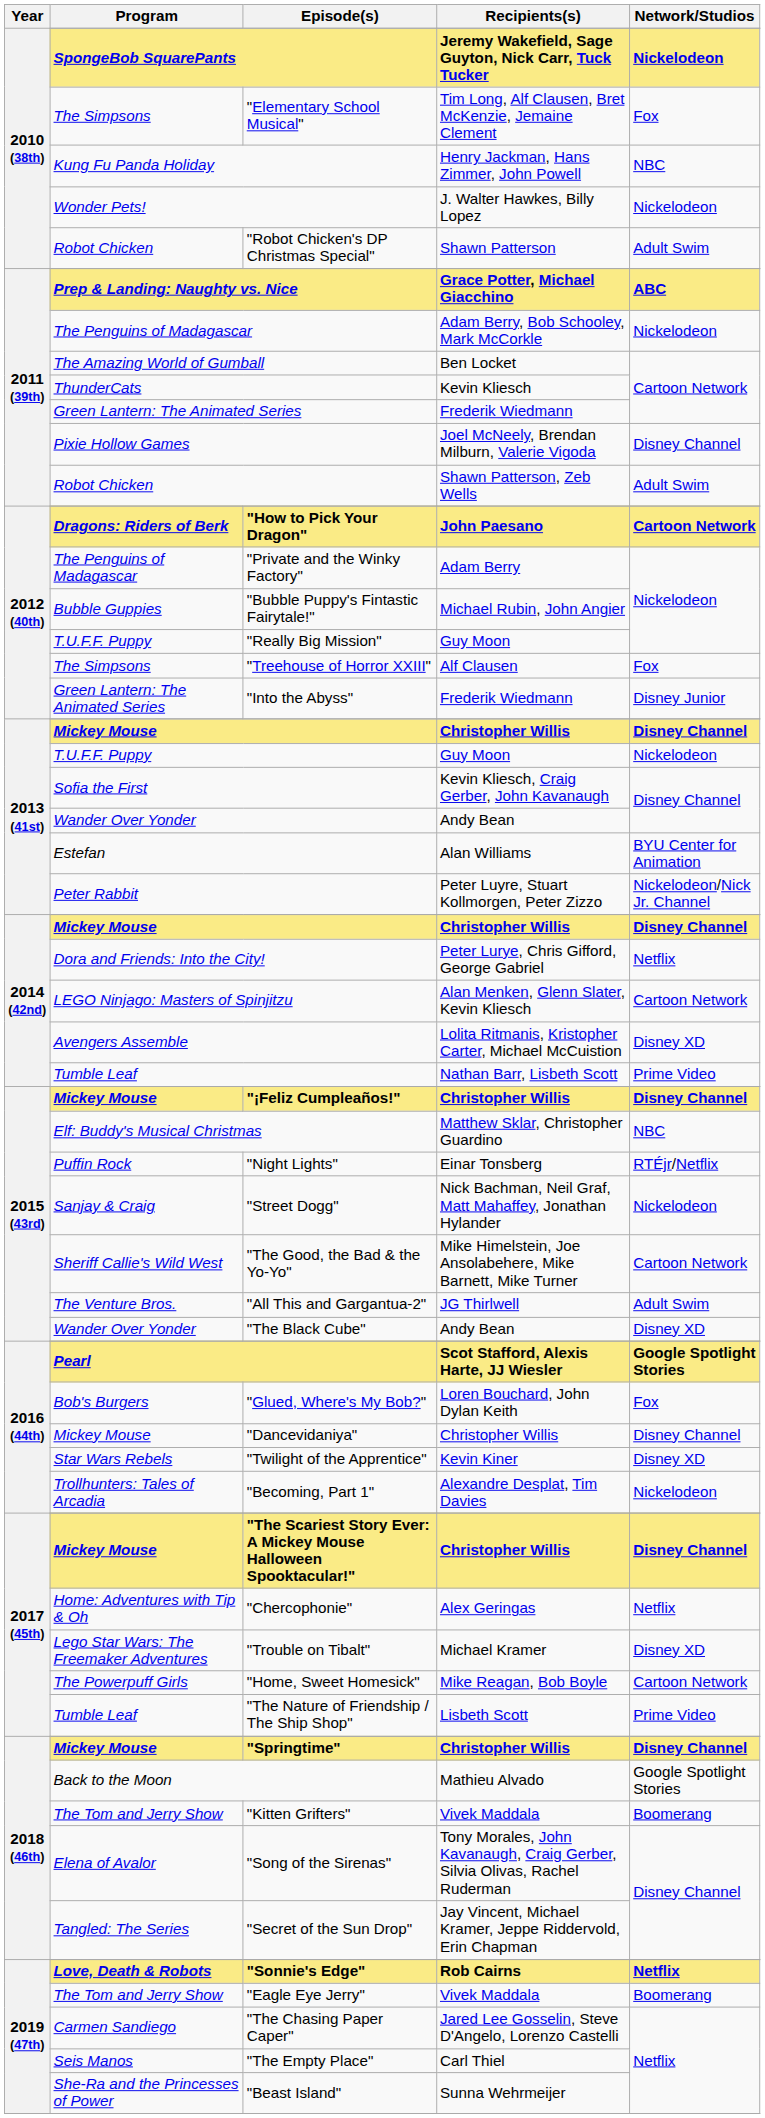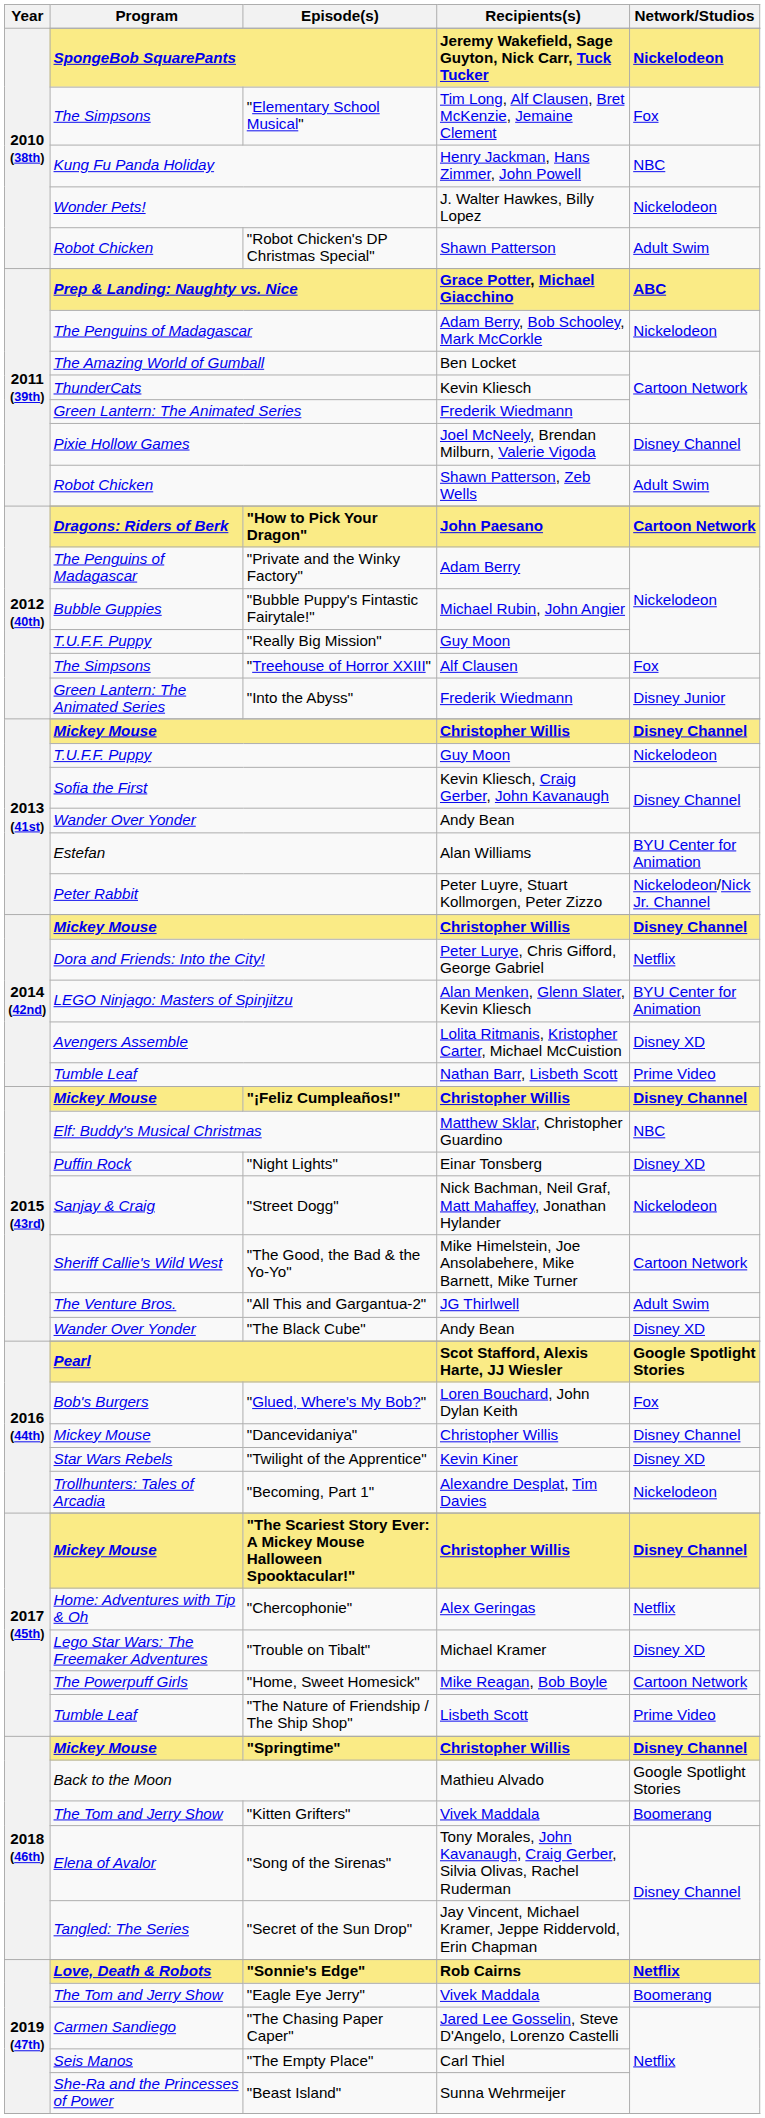LEGO Ninjago: Masters of Spinjitzu | Network/Studios: Cartoon Network -> BYU Center for Animation
"Night Lights" | Network/Studios: RTÉjr/Netflix -> Disney XD
